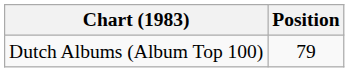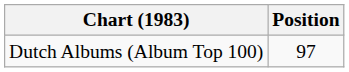Dutch Albums (Album Top 100) | Position: 79 -> 97
